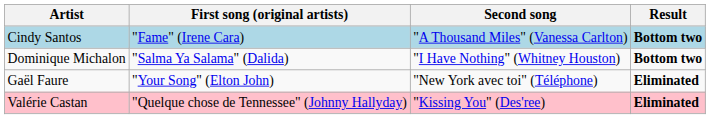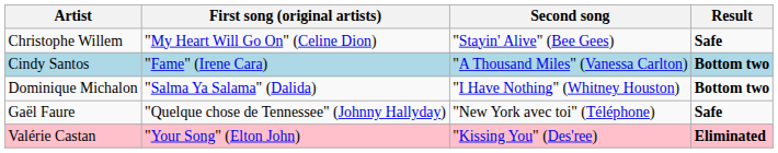+ row: Christophe Willem | "My Heart Will Go On" (Celine Dion) | "Stayin' Alive" (Bee Gees) | Safe
Gaël Faure | First song (original artists): "Your Song" (Elton John) -> "Quelque chose de Tennessee" (Johnny Hallyday)
Gaël Faure | Result: Eliminated -> Safe
Valérie Castan | First song (original artists): "Quelque chose de Tennessee" (Johnny Hallyday) -> "Your Song" (Elton John)
